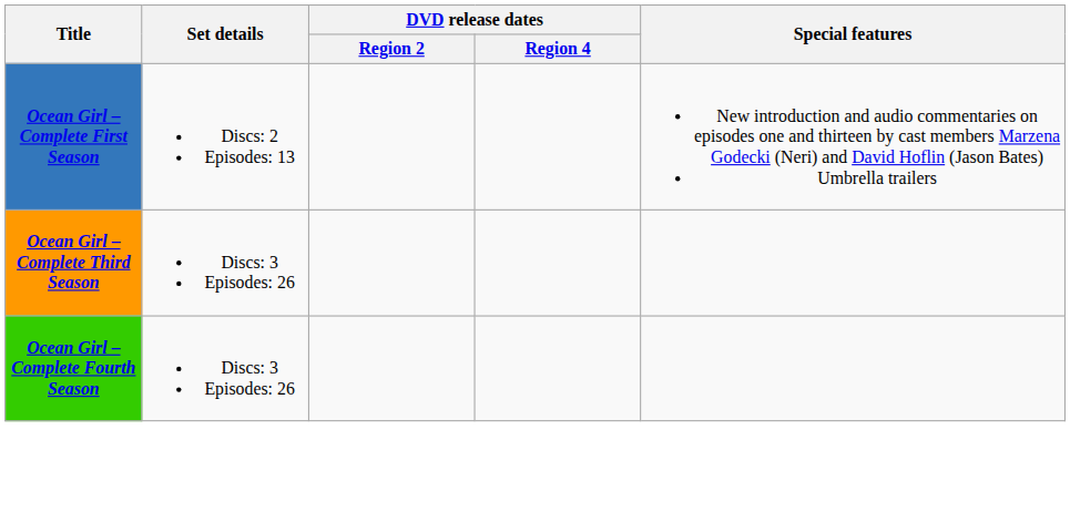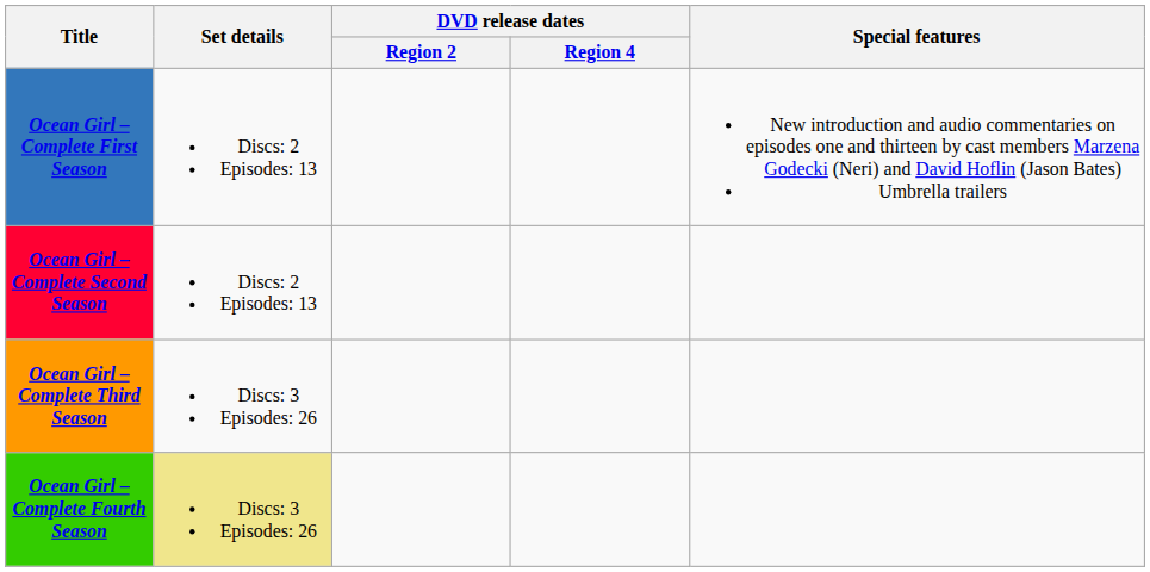+ row: Ocean Girl – Complete Second Season | Discs: 2 Episodes: 13
Ocean Girl – Complete Fourth Season | Set details: no background -> khaki background
